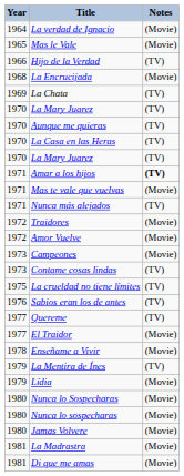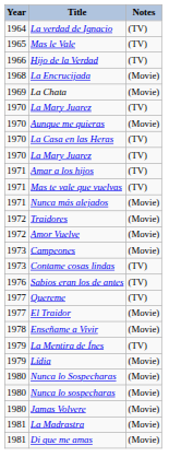La verdad de Ignacio | Notes: (Movie) -> (TV)
Mas le Vale | Notes: (Movie) -> (TV)
La Chata | Notes: (TV) -> (Movie)
Aunque me quieras | Notes: (TV) -> (Movie)
Amar a los hijos | Notes: bold -> normal
Mas te vale que vuelvas | Notes: (Movie) -> (TV)
Nunca más alejados | Notes: (TV) -> (Movie)
- row: 1975 | La crueldad no tiene límites | (TV)
